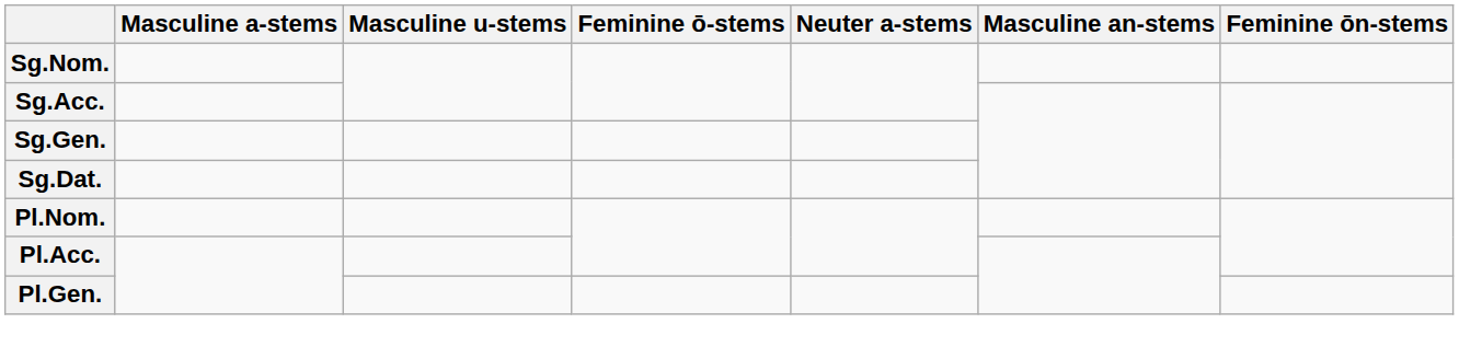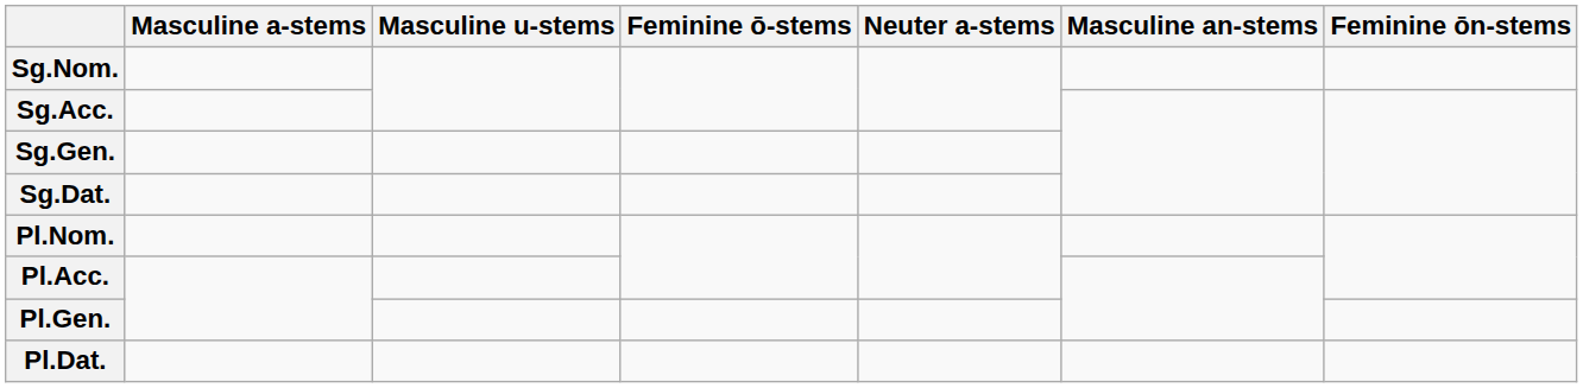+ row: Pl.Dat.
